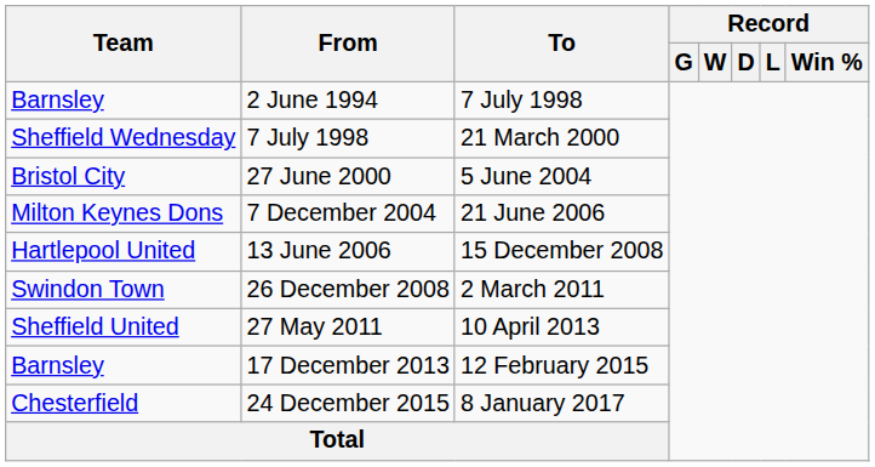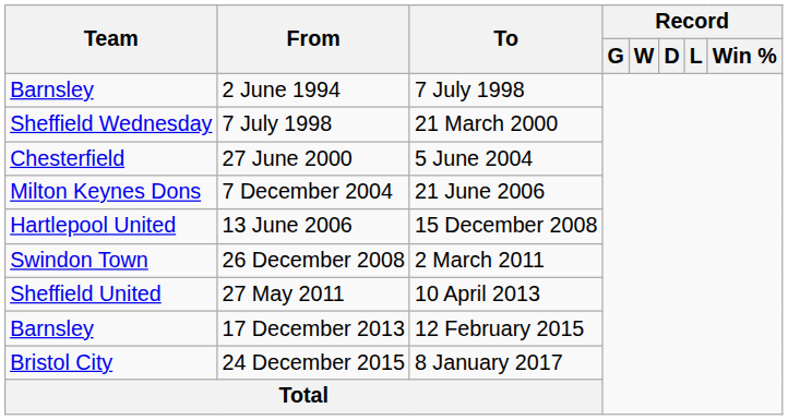27 June 2000 | Team: Bristol City -> Chesterfield
24 December 2015 | Team: Chesterfield -> Bristol City
